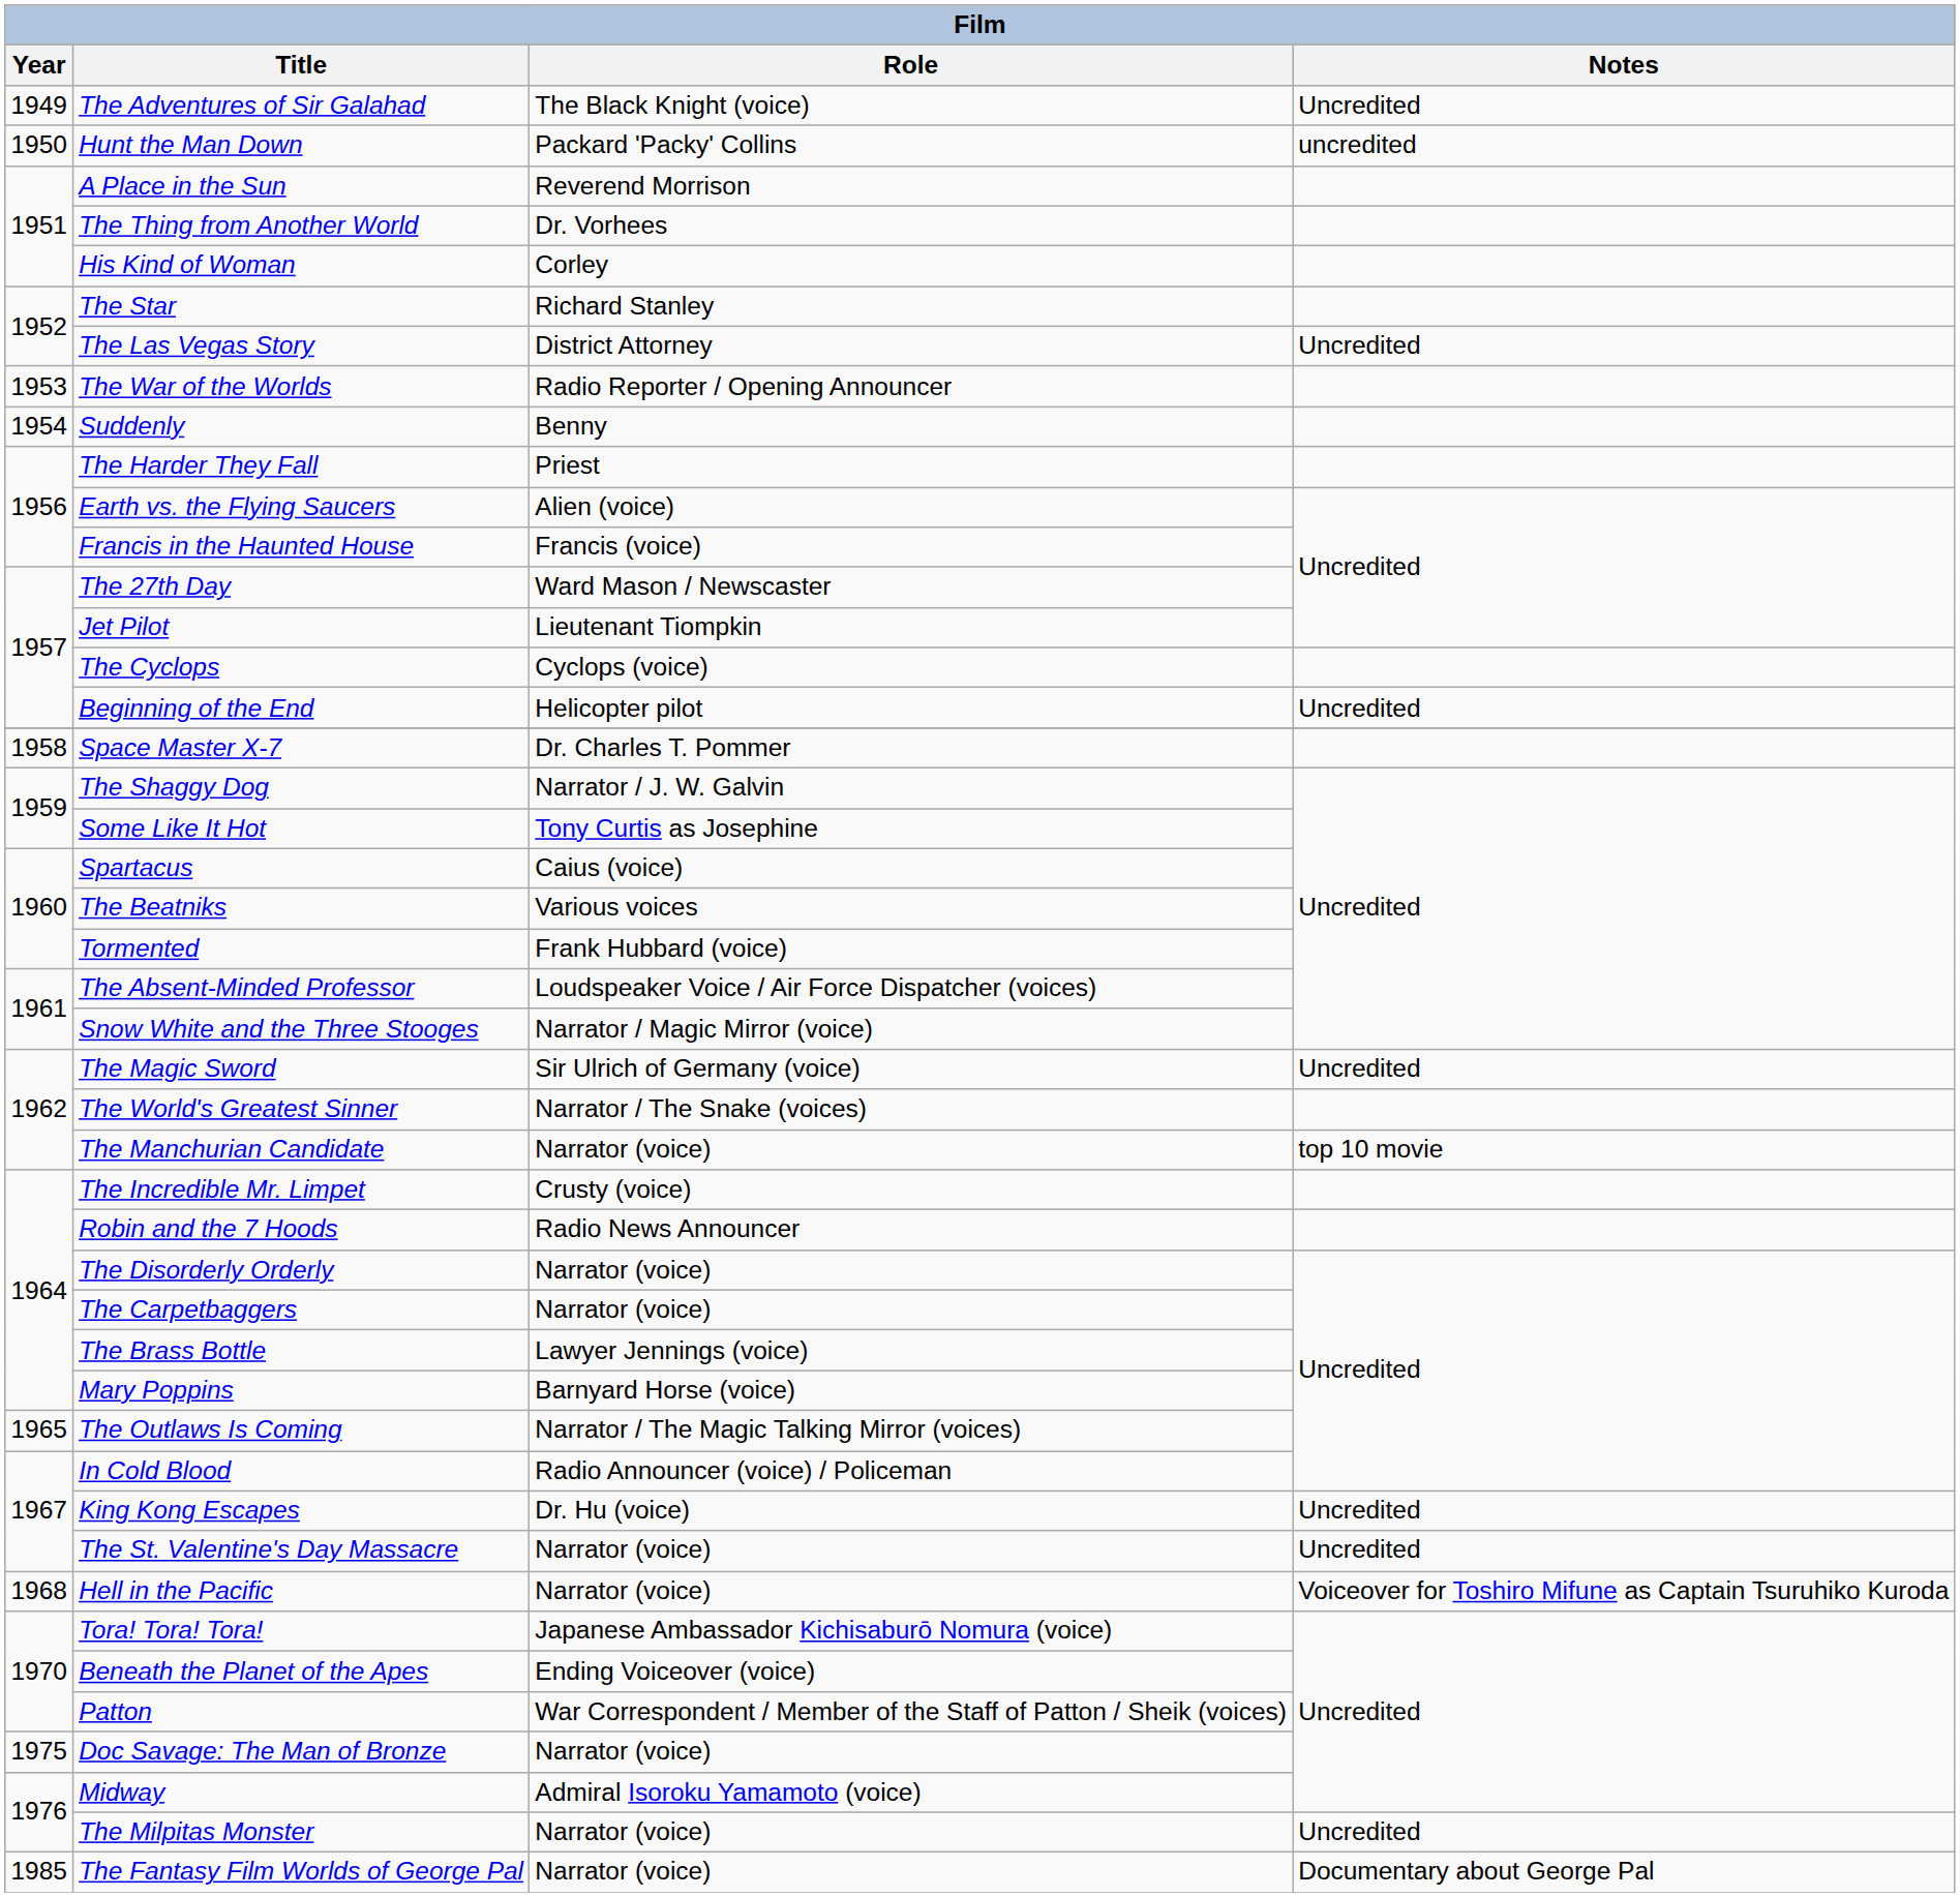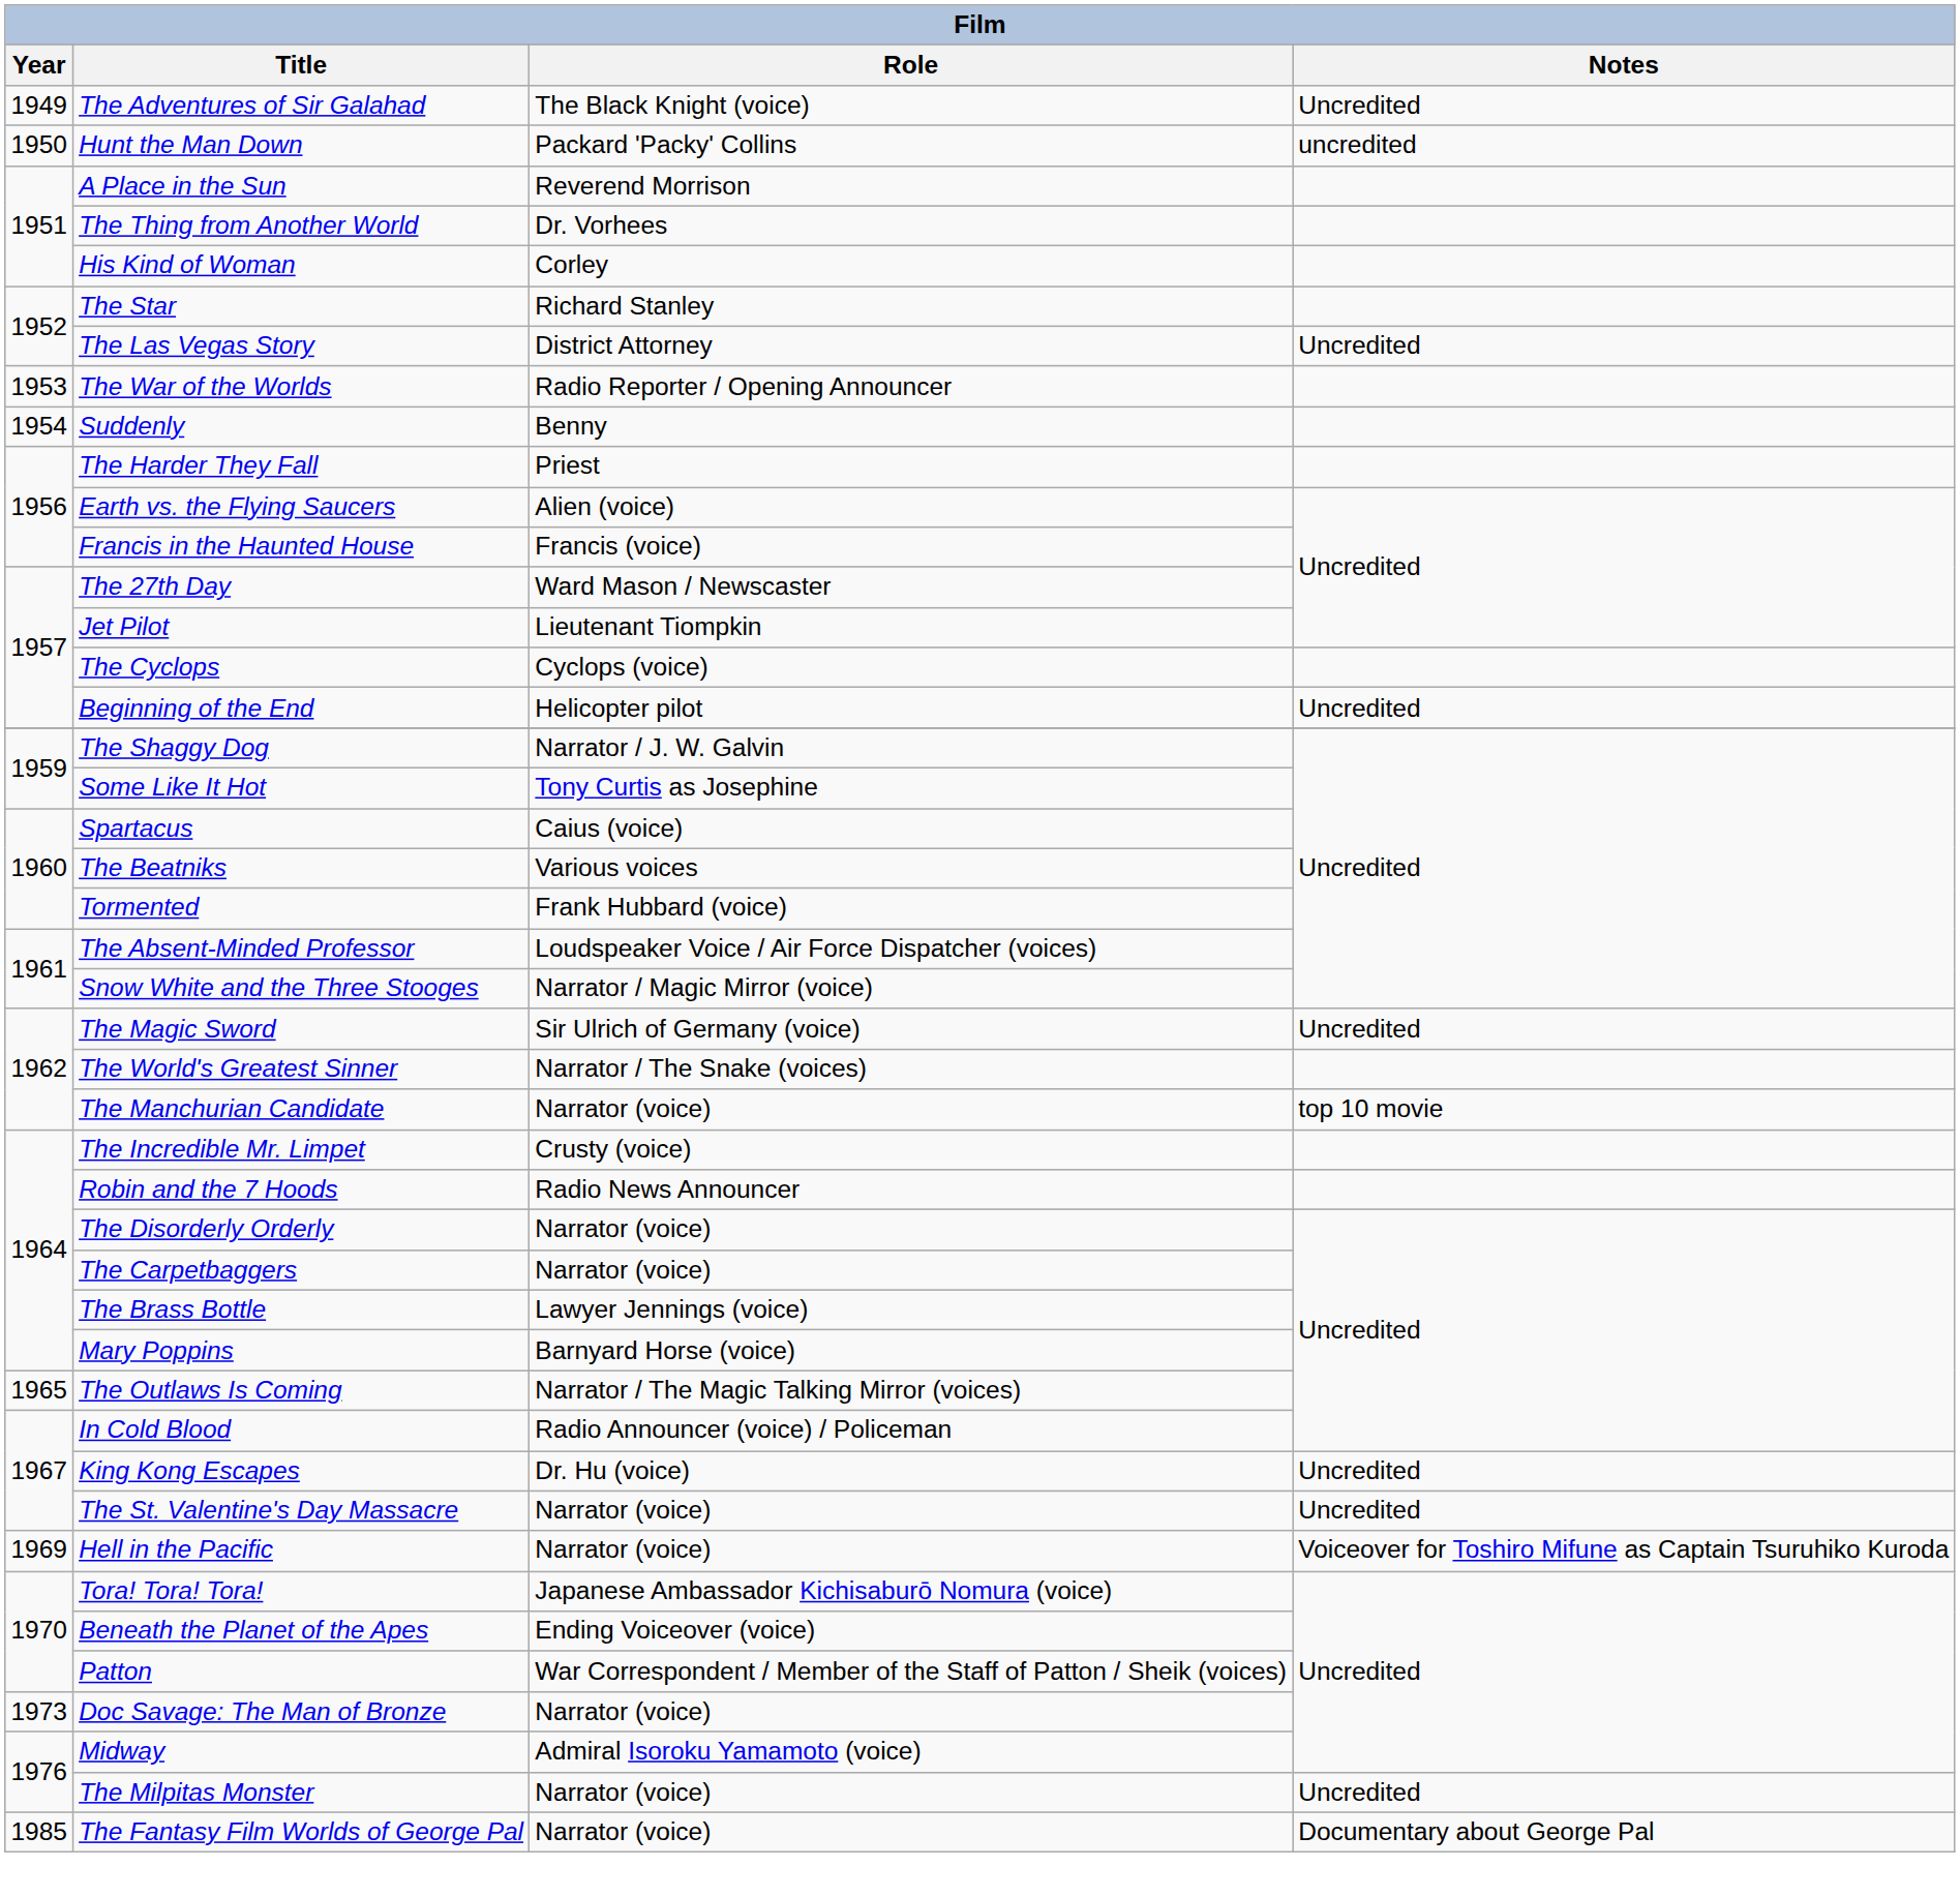- row: 1958 | Space Master X-7 | Dr. Charles T. Pommer
Hell in the Pacific | Year: 1968 -> 1969
Doc Savage: The Man of Bronze | Year: 1975 -> 1973
